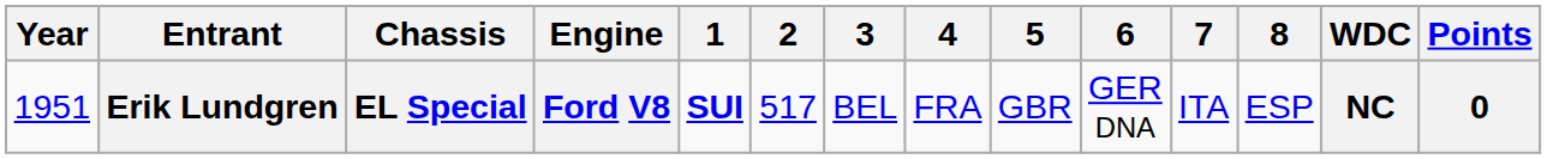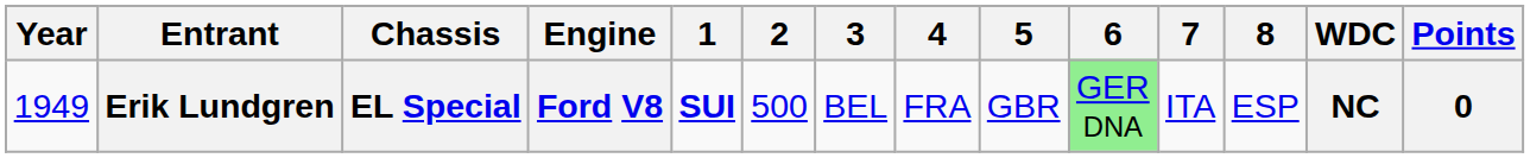Erik Lundgren | Year: 1951 -> 1949
Erik Lundgren | 2: 517 -> 500
Erik Lundgren | 6: no background -> lightgreen background
